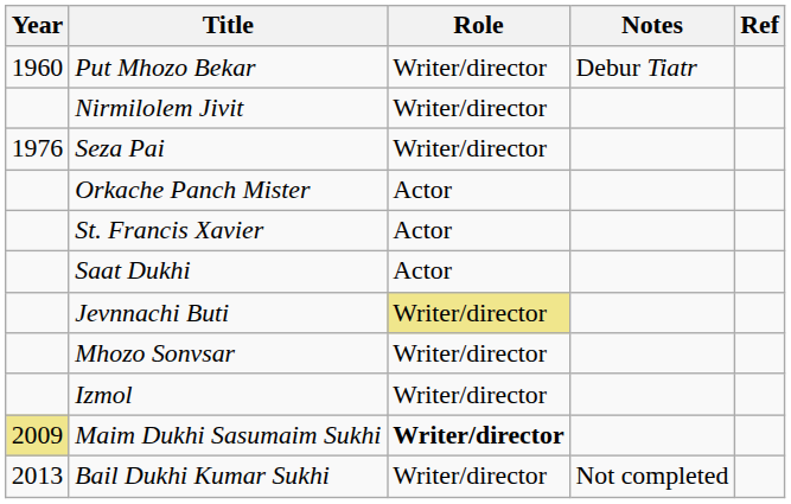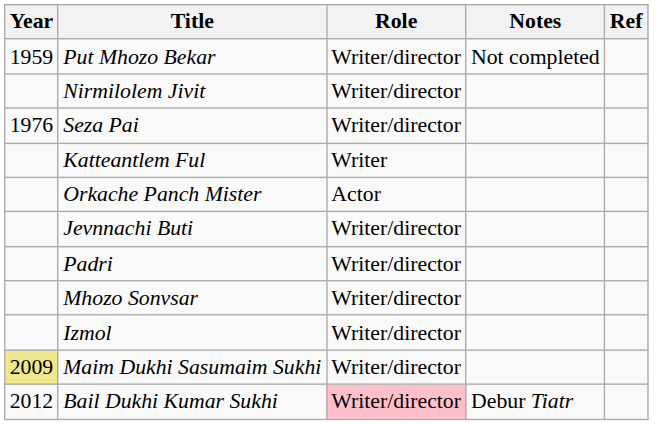Put Mhozo Bekar | Year: 1960 -> 1959
Put Mhozo Bekar | Notes: Debur Tiatr -> Not completed
+ row: Katteantlem Ful | Writer
- row: St. Francis Xavier | Actor
- row: Saat Dukhi | Actor
Jevnnachi Buti | Role: khaki background -> no background
+ row: Padri | Writer/director
Maim Dukhi Sasumaim Sukhi | Role: bold -> normal
Bail Dukhi Kumar Sukhi | Year: 2013 -> 2012
Bail Dukhi Kumar Sukhi | Role: no background -> pink background
Bail Dukhi Kumar Sukhi | Notes: Not completed -> Debur Tiatr
